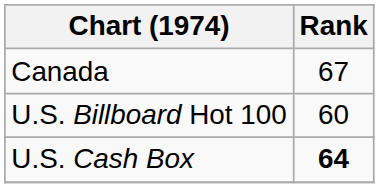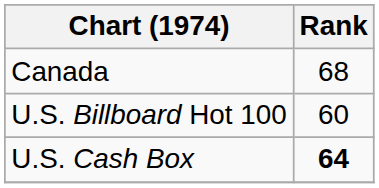Canada | Rank: 67 -> 68
